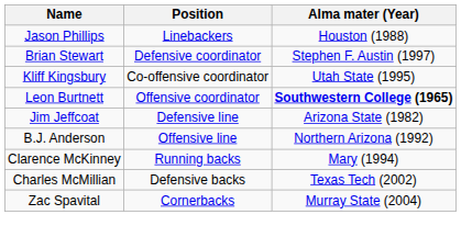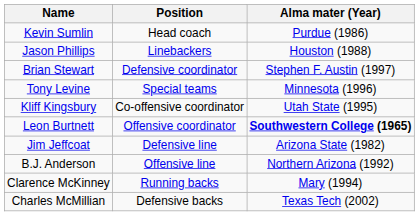+ row: Kevin Sumlin | Head coach | Purdue (1986)
+ row: Tony Levine | Special teams | Minnesota (1996)
- row: Zac Spavital | Cornerbacks | Murray State (2004)
